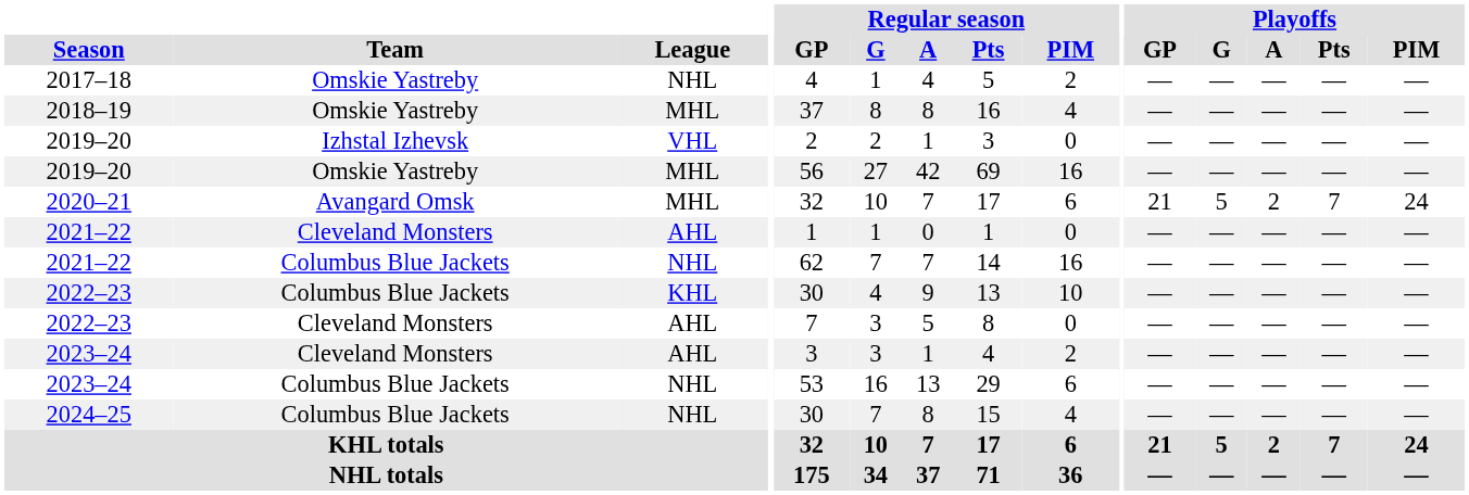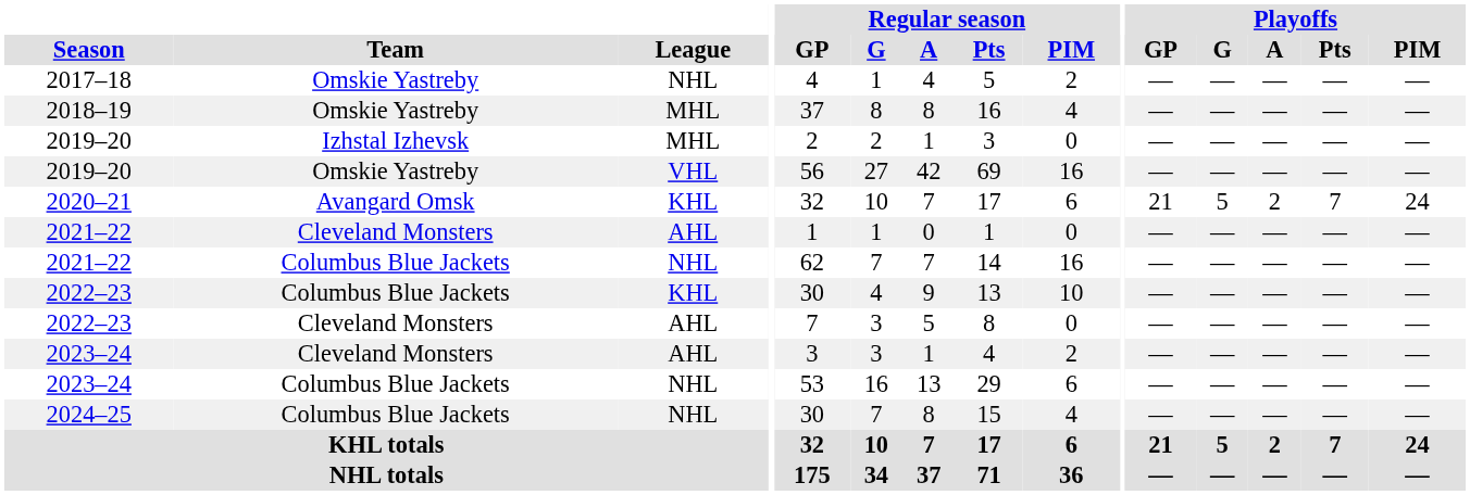2019–20 / Izhstal Izhevsk | League: VHL -> MHL
2019–20 / Omskie Yastreby | League: MHL -> VHL
2020–21 | League: MHL -> KHL
